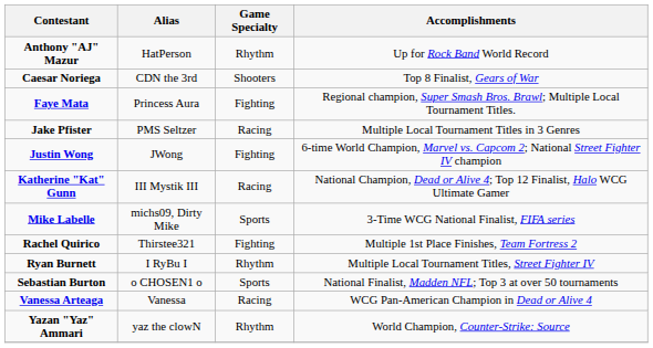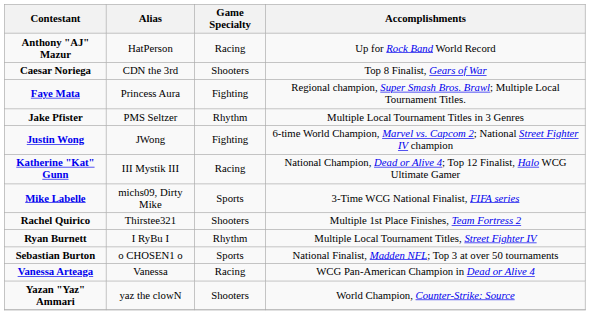Anthony "AJ" Mazur | Game Specialty: Rhythm -> Racing
Jake Pfister | Game Specialty: Racing -> Rhythm
Rachel Quirico | Game Specialty: Fighting -> Shooters
Yazan "Yaz" Ammari | Game Specialty: Rhythm -> Shooters
